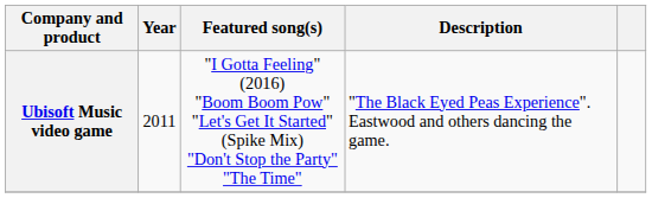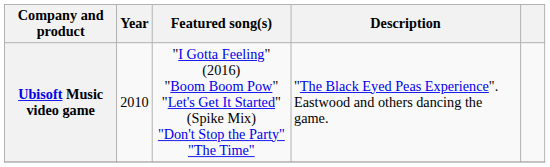Ubisoft Music video game | Year: 2011 -> 2010
